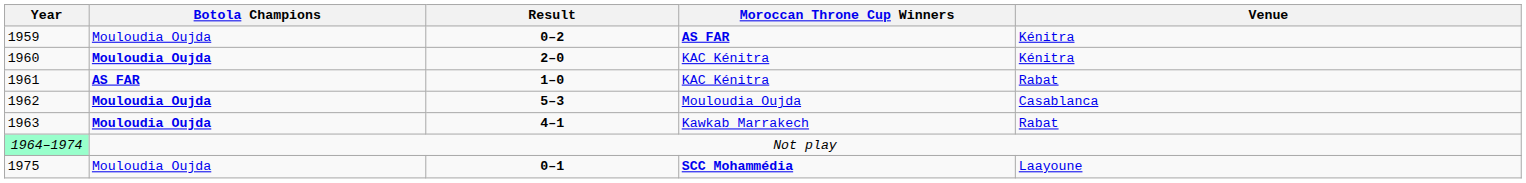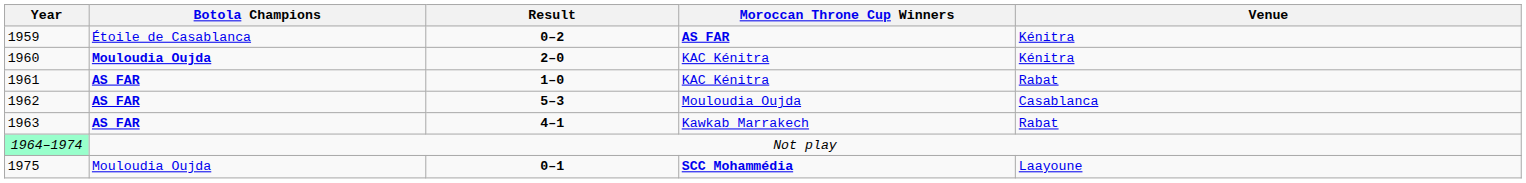1959 | Botola Champions: Mouloudia Oujda -> Étoile de Casablanca
1962 | Botola Champions: Mouloudia Oujda -> AS FAR
1963 | Botola Champions: Mouloudia Oujda -> AS FAR
